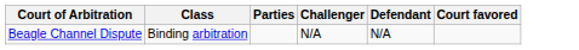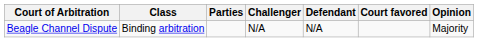+ column: Opinion | Majority
